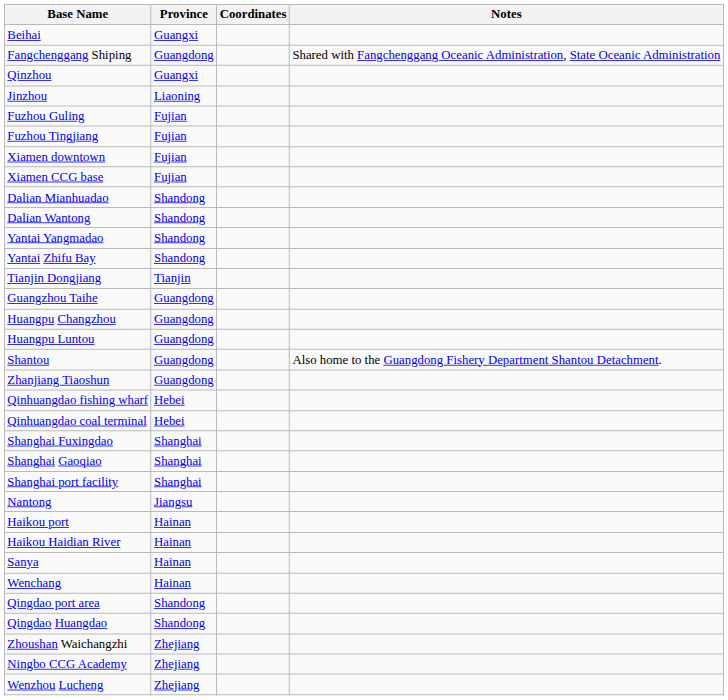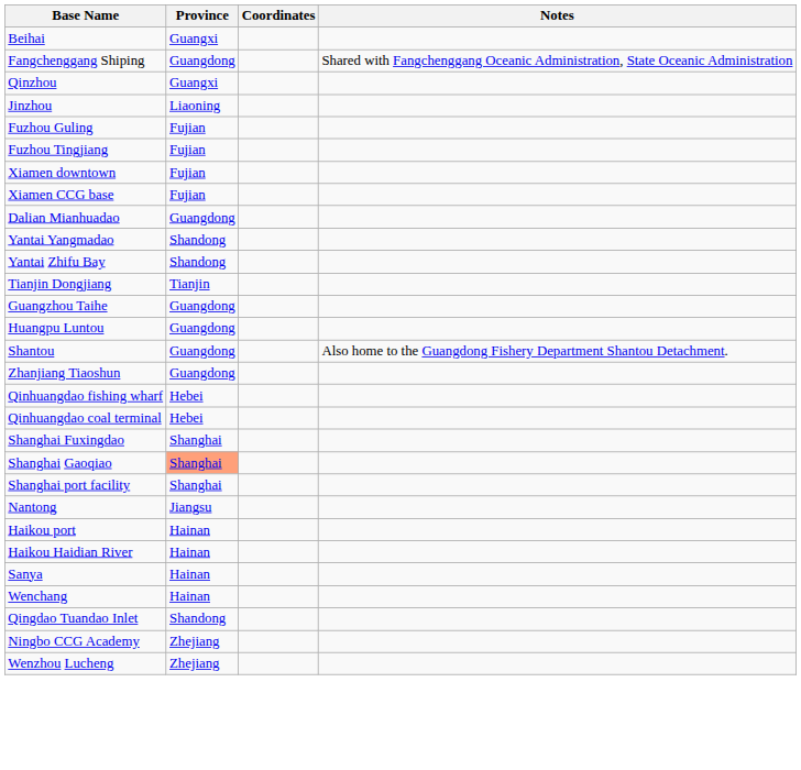Dalian Mianhuadao | Province: Shandong -> Guangdong
- row: Dalian Wantong | Shandong
- row: Huangpu Changzhou | Guangdong
Shanghai Gaoqiao | Province: no background -> lightsalmon background
+ row: Qingdao Tuandao Inlet | Shandong
- row: Qingdao port area | Shandong
- row: Qingdao Huangdao | Shandong
- row: Zhoushan Waichangzhi | Zhejiang
